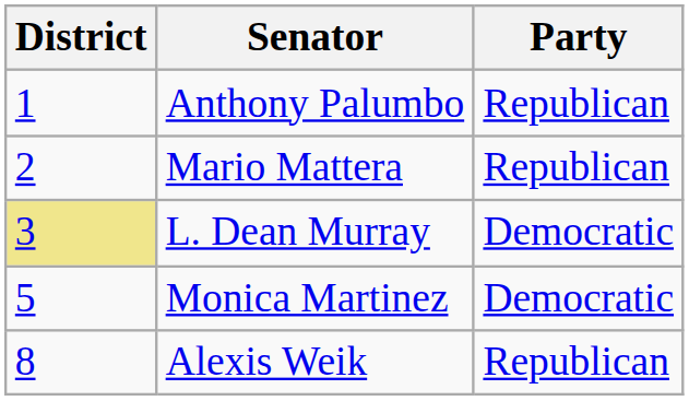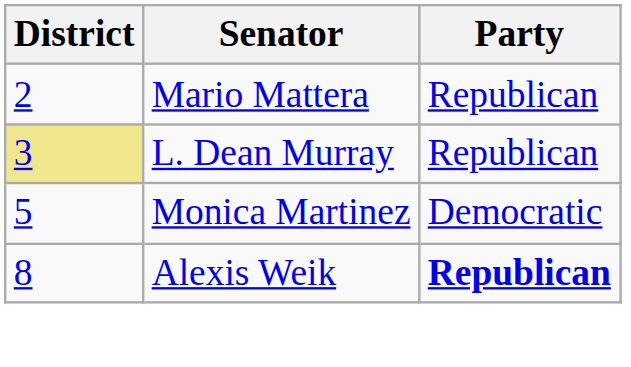- row: 1 | Anthony Palumbo | Republican
L. Dean Murray | Party: Democratic -> Republican
Alexis Weik | Party: normal -> bold
